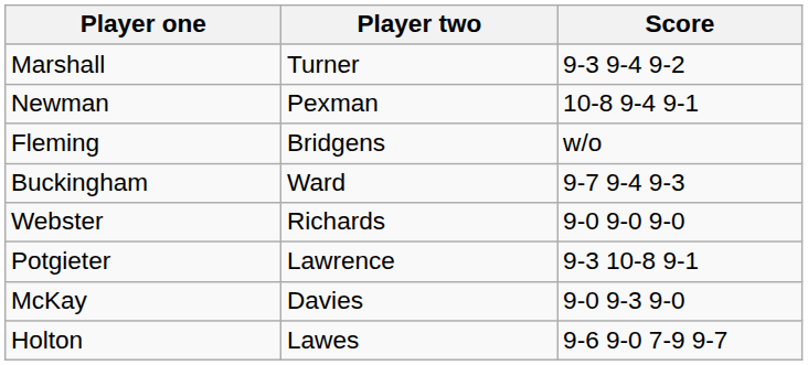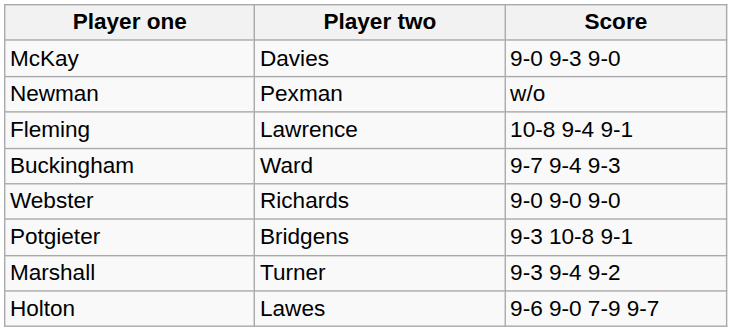rows swapped: McKay <-> Marshall
Newman | Score: 10-8 9-4 9-1 -> w/o
Fleming | Player two: Bridgens -> Lawrence
Fleming | Score: w/o -> 10-8 9-4 9-1
Potgieter | Player two: Lawrence -> Bridgens
